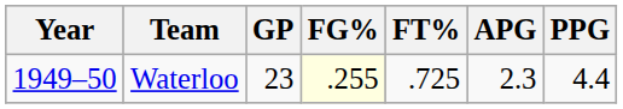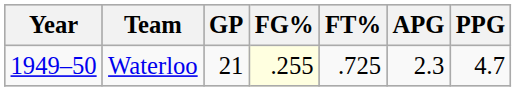Waterloo | GP: 23 -> 21
Waterloo | PPG: 4.4 -> 4.7
